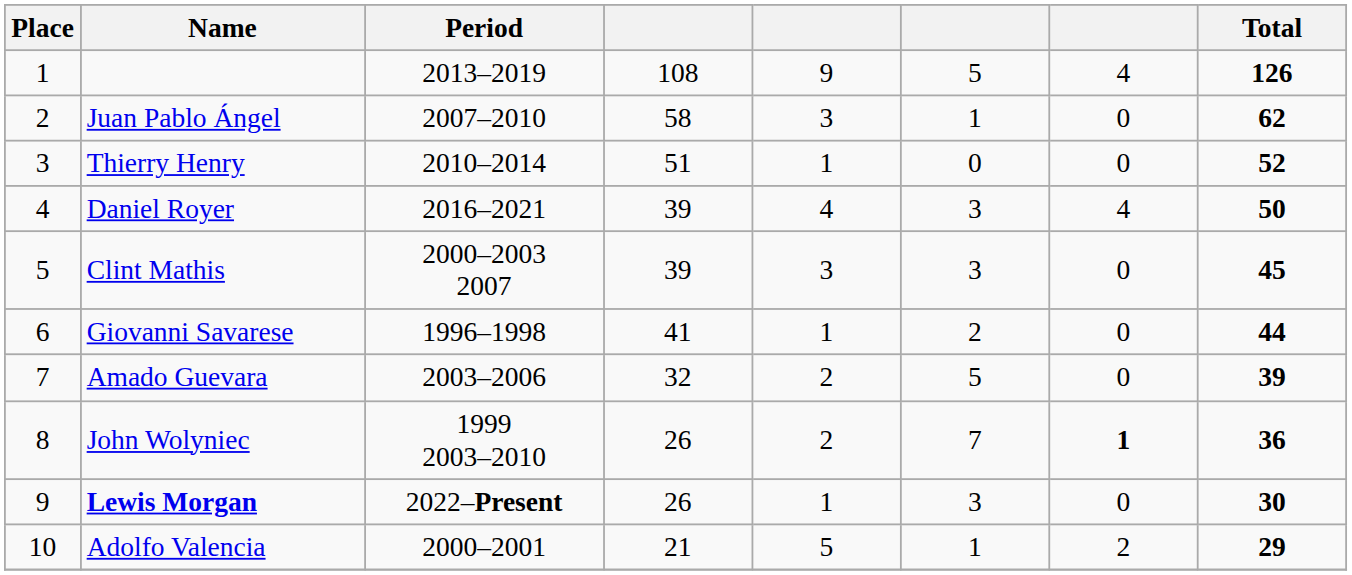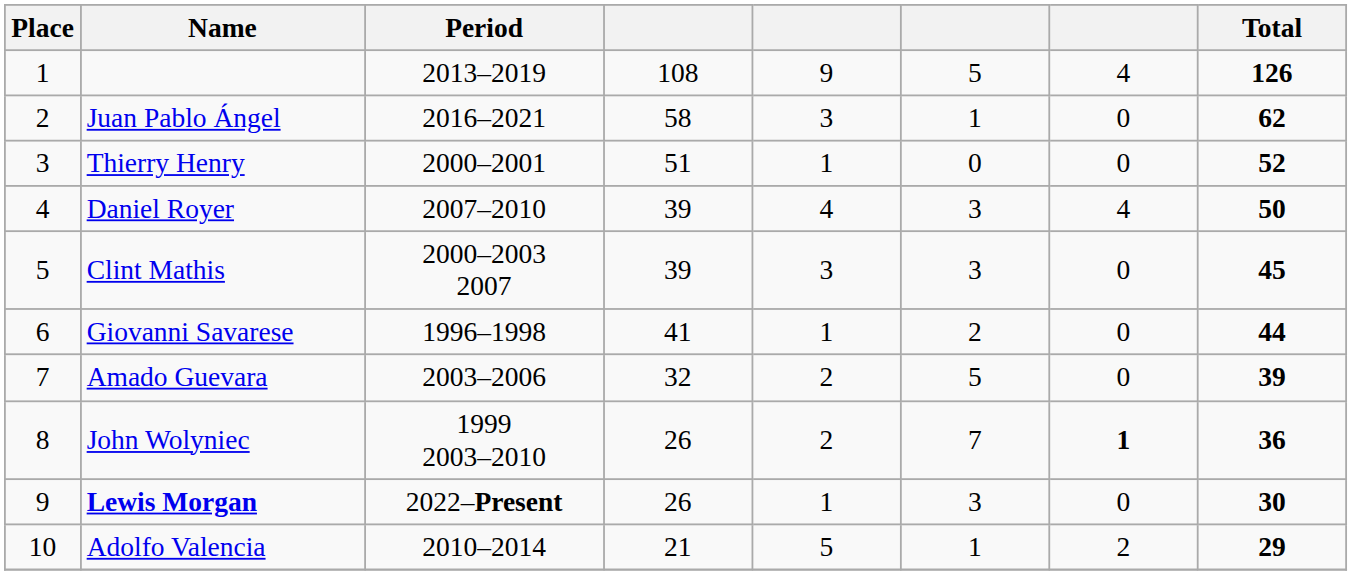Juan Pablo Ángel | Period: 2007–2010 -> 2016–2021
Thierry Henry | Period: 2010–2014 -> 2000–2001
Daniel Royer | Period: 2016–2021 -> 2007–2010
Adolfo Valencia | Period: 2000–2001 -> 2010–2014
